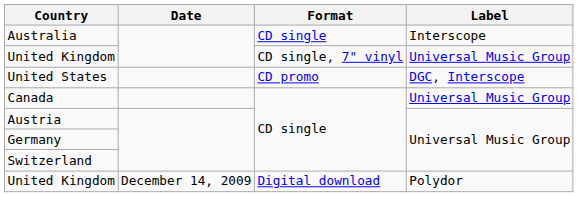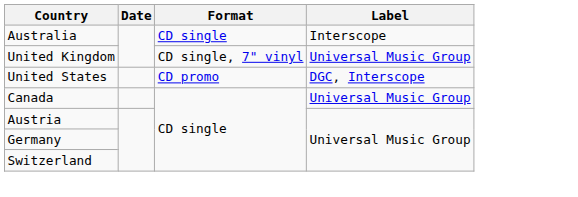- row: United Kingdom | December 14, 2009 | Digital download | Polydor
